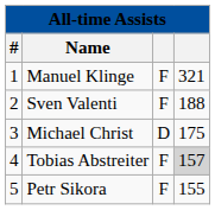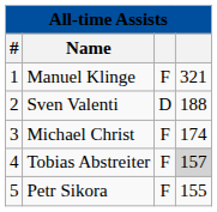Sven Valenti | column 3: F -> D
Michael Christ | column 3: D -> F
Michael Christ | column 4: 175 -> 174
